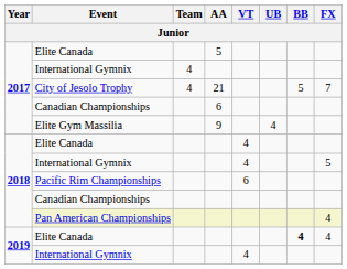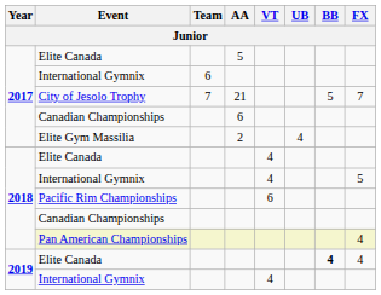2017 / International Gymnix | Team: 4 -> 6
City of Jesolo Trophy | Team: 4 -> 7
Elite Gym Massilia | AA: 9 -> 2
